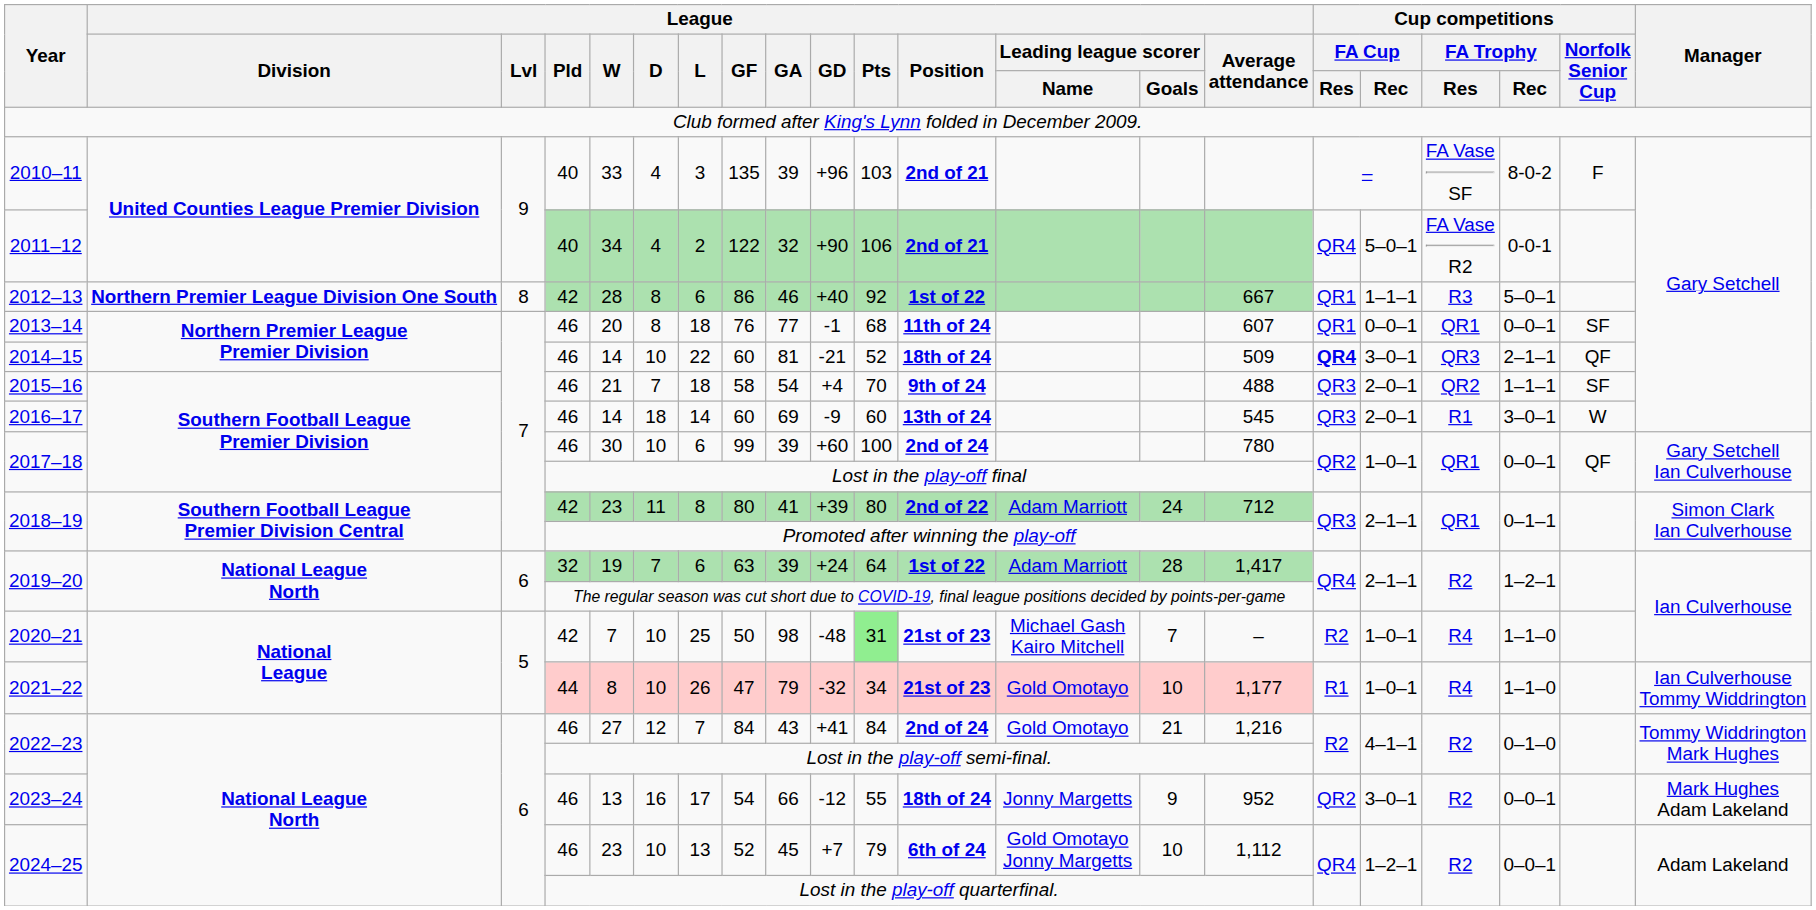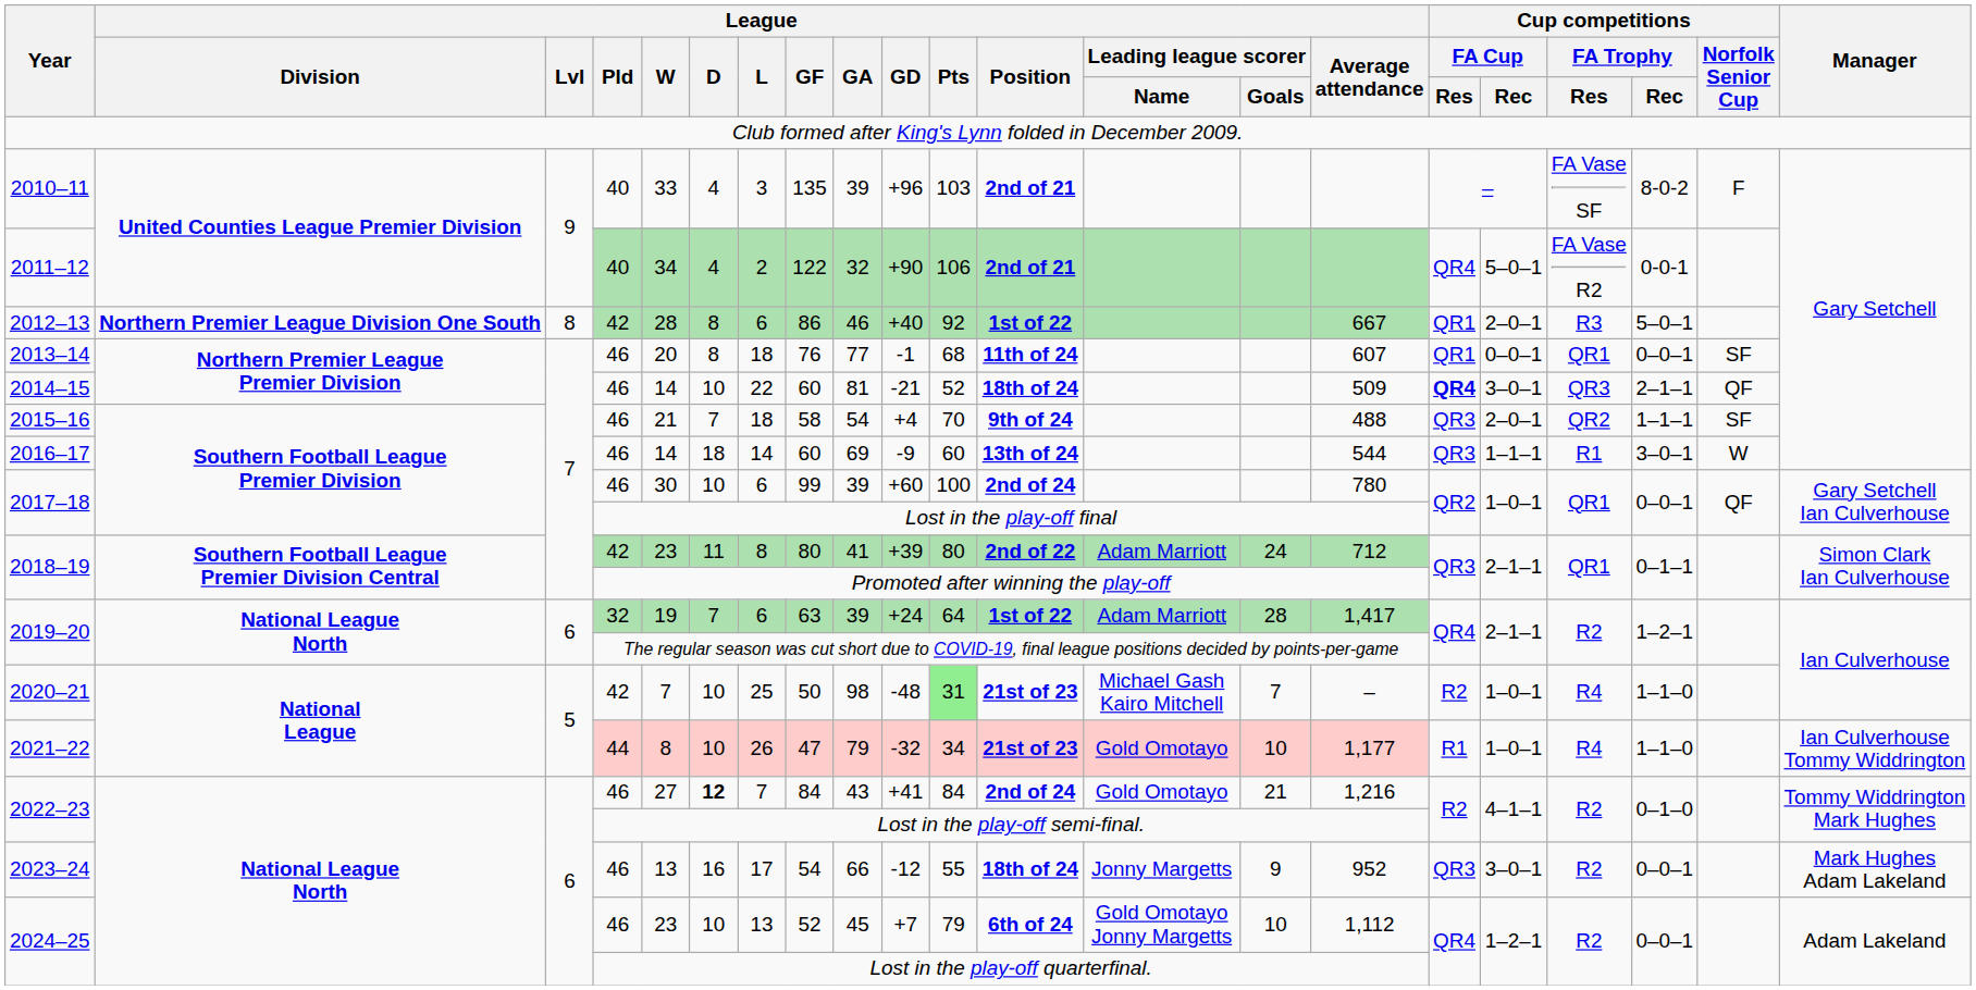2012–13 | Cup competitions / FA Cup / Rec: 1–1–1 -> 2–0–1
2016–17 | League / Average attendance: 545 -> 544
2016–17 | Cup competitions / FA Cup / Rec: 2–0–1 -> 1–1–1
2022–23 / 46 | League / D: normal -> bold
2023–24 | Cup competitions / FA Cup / Res: QR2 -> QR3
